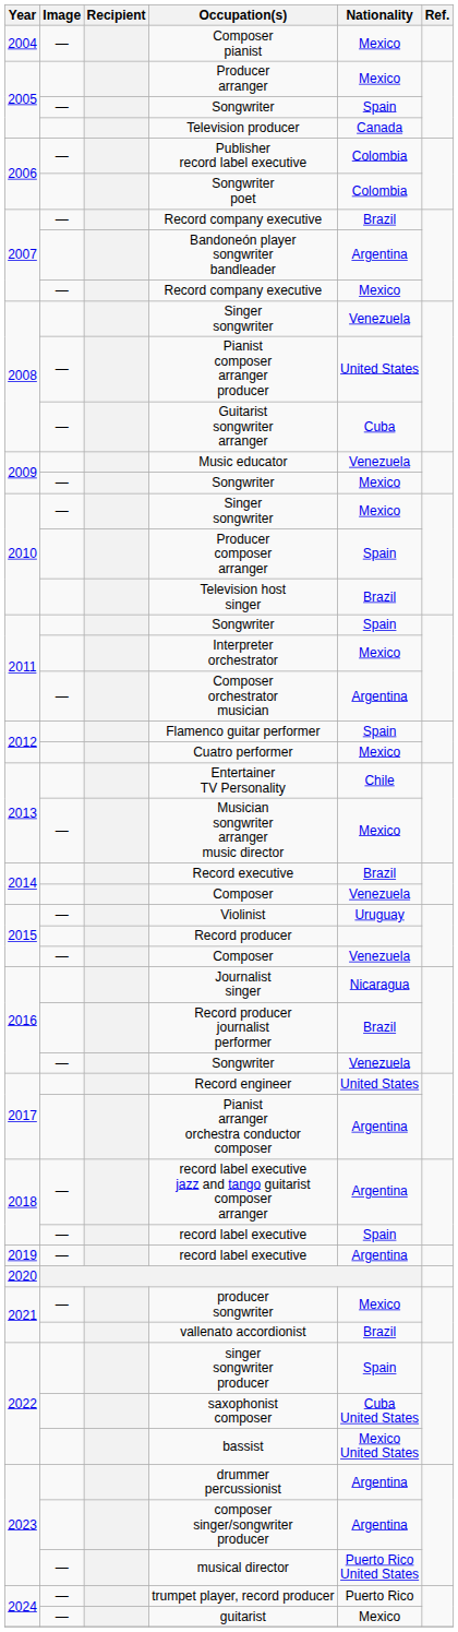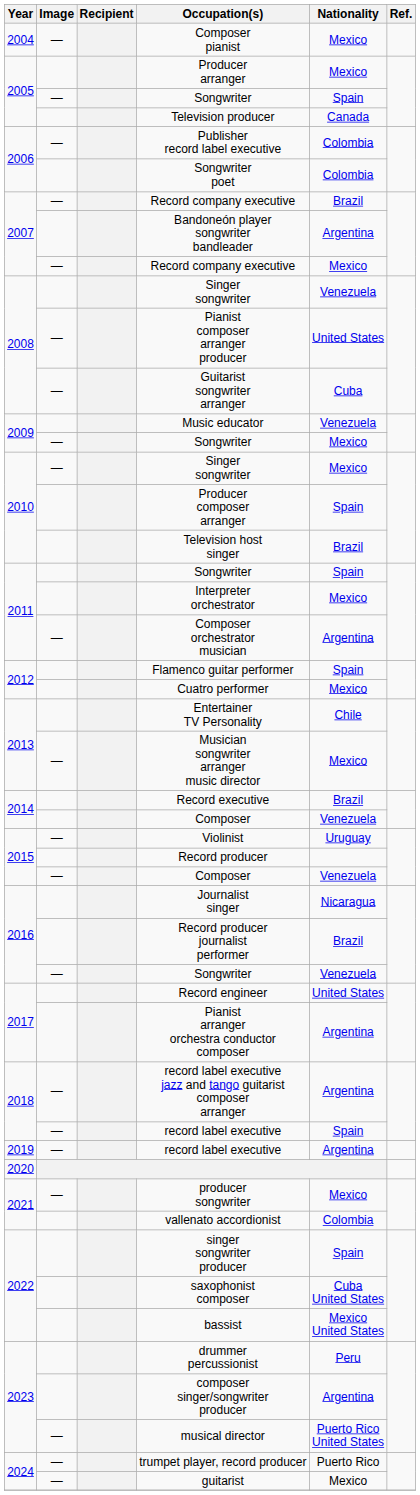vallenato accordionist | Nationality: Brazil -> Colombia
drummer percussionist | Nationality: Argentina -> Peru
